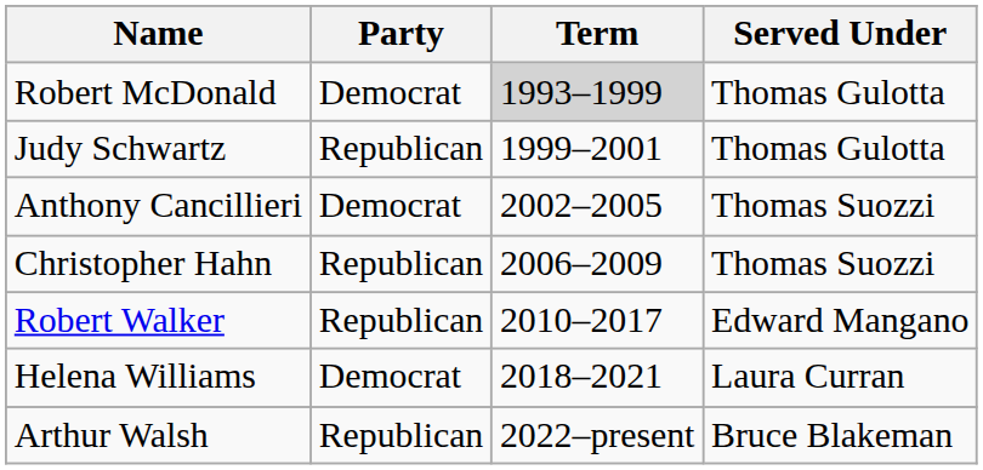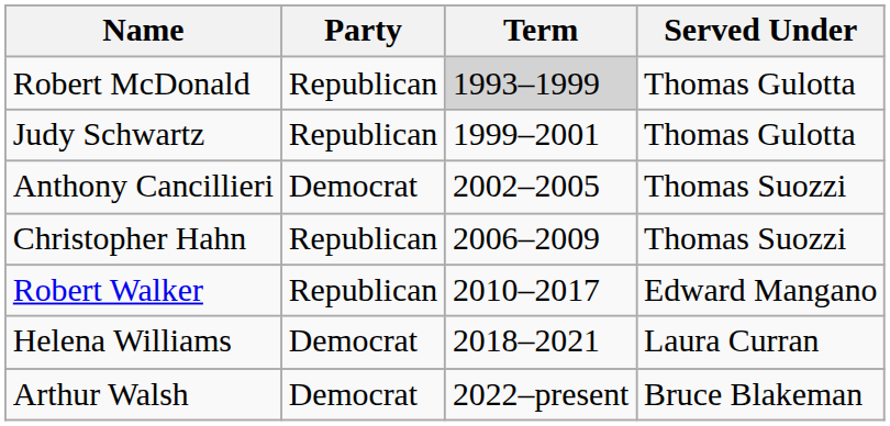Robert McDonald | Party: Democrat -> Republican
Arthur Walsh | Party: Republican -> Democrat
